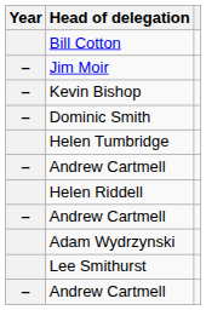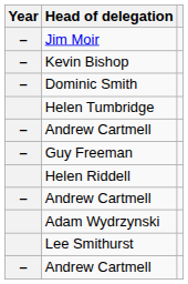- row: Bill Cotton
+ row: – | Guy Freeman
